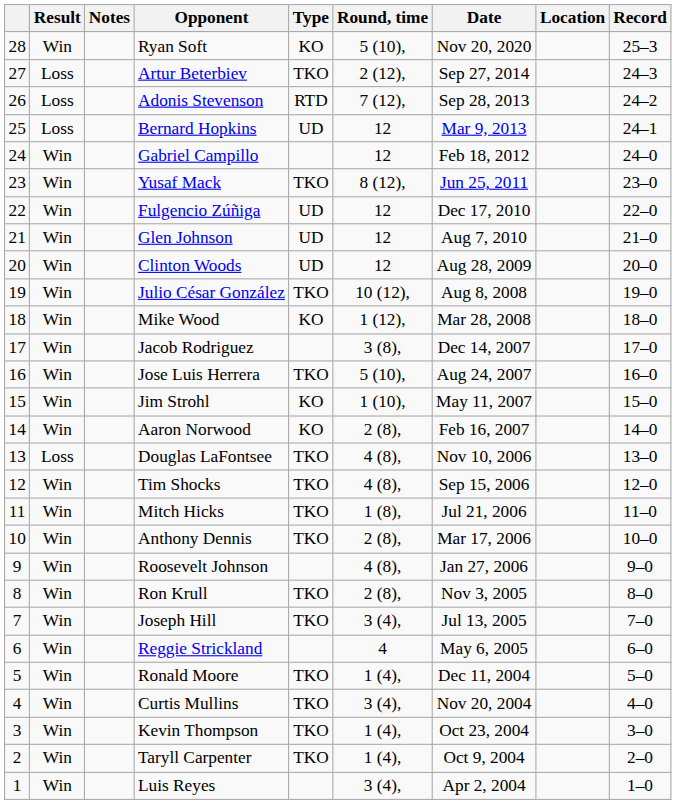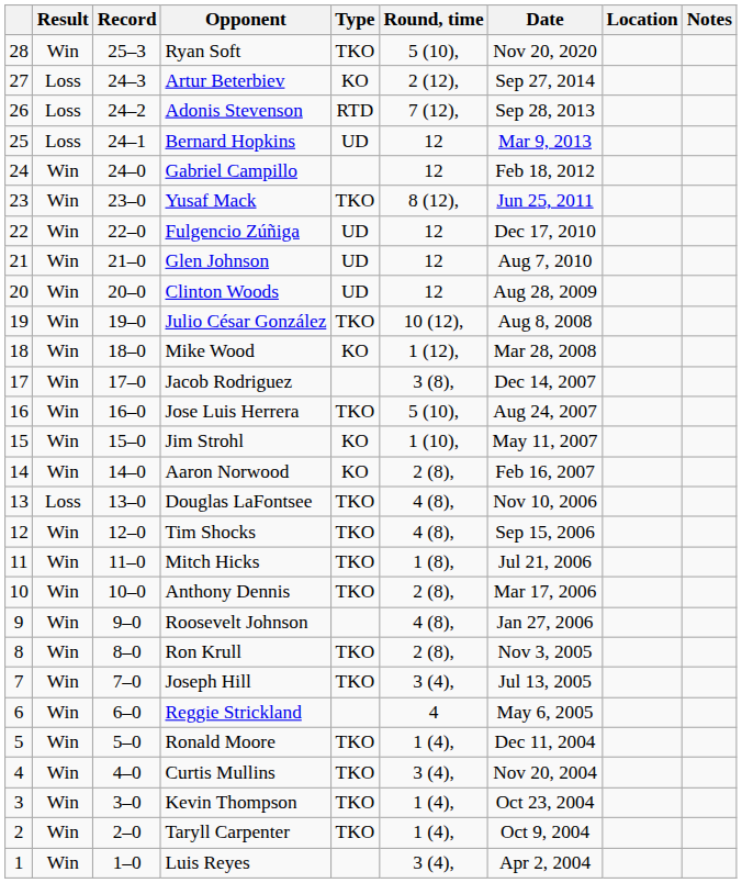columns swapped: Record <-> Notes
Ryan Soft | Type: KO -> TKO
Artur Beterbiev | Type: TKO -> KO
